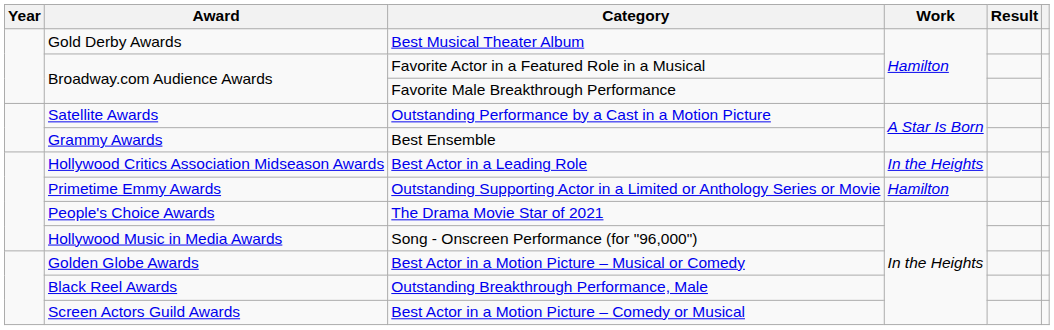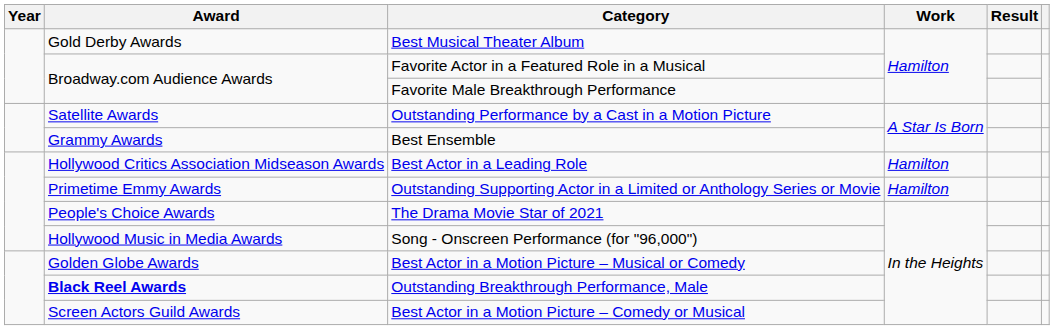Best Actor in a Leading Role | Work: In the Heights -> Hamilton
Outstanding Breakthrough Performance, Male | Award: normal -> bold
